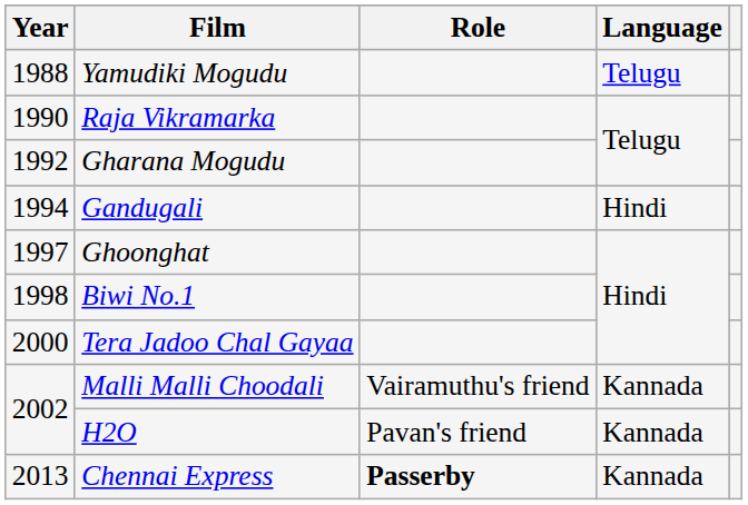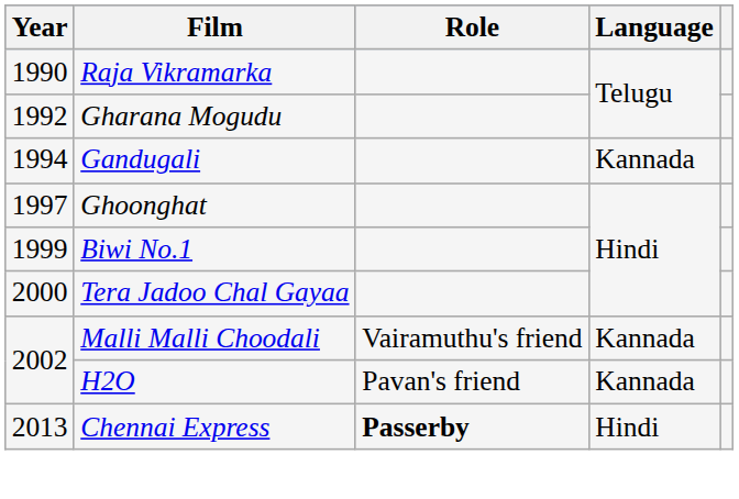- row: 1988 | Yamudiki Mogudu | Telugu
Gandugali | Language: Hindi -> Kannada
Biwi No.1 | Year: 1998 -> 1999
Chennai Express | Language: Kannada -> Hindi
